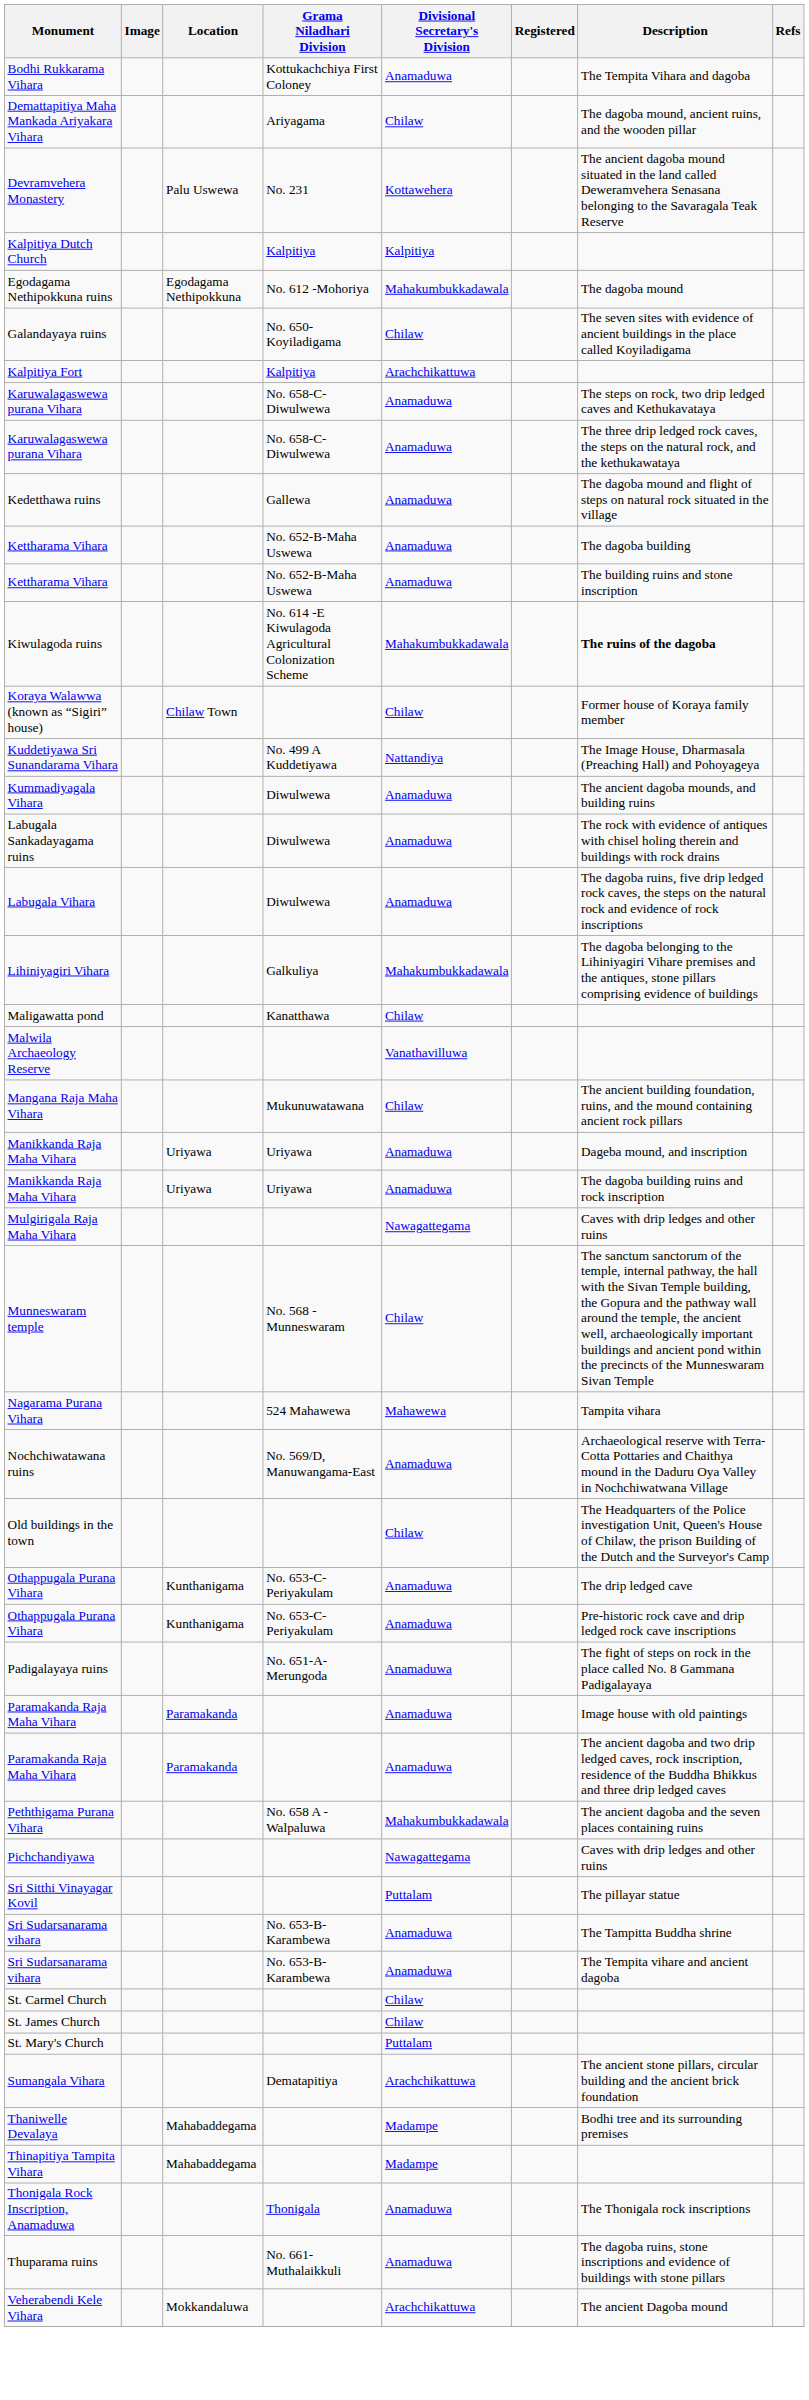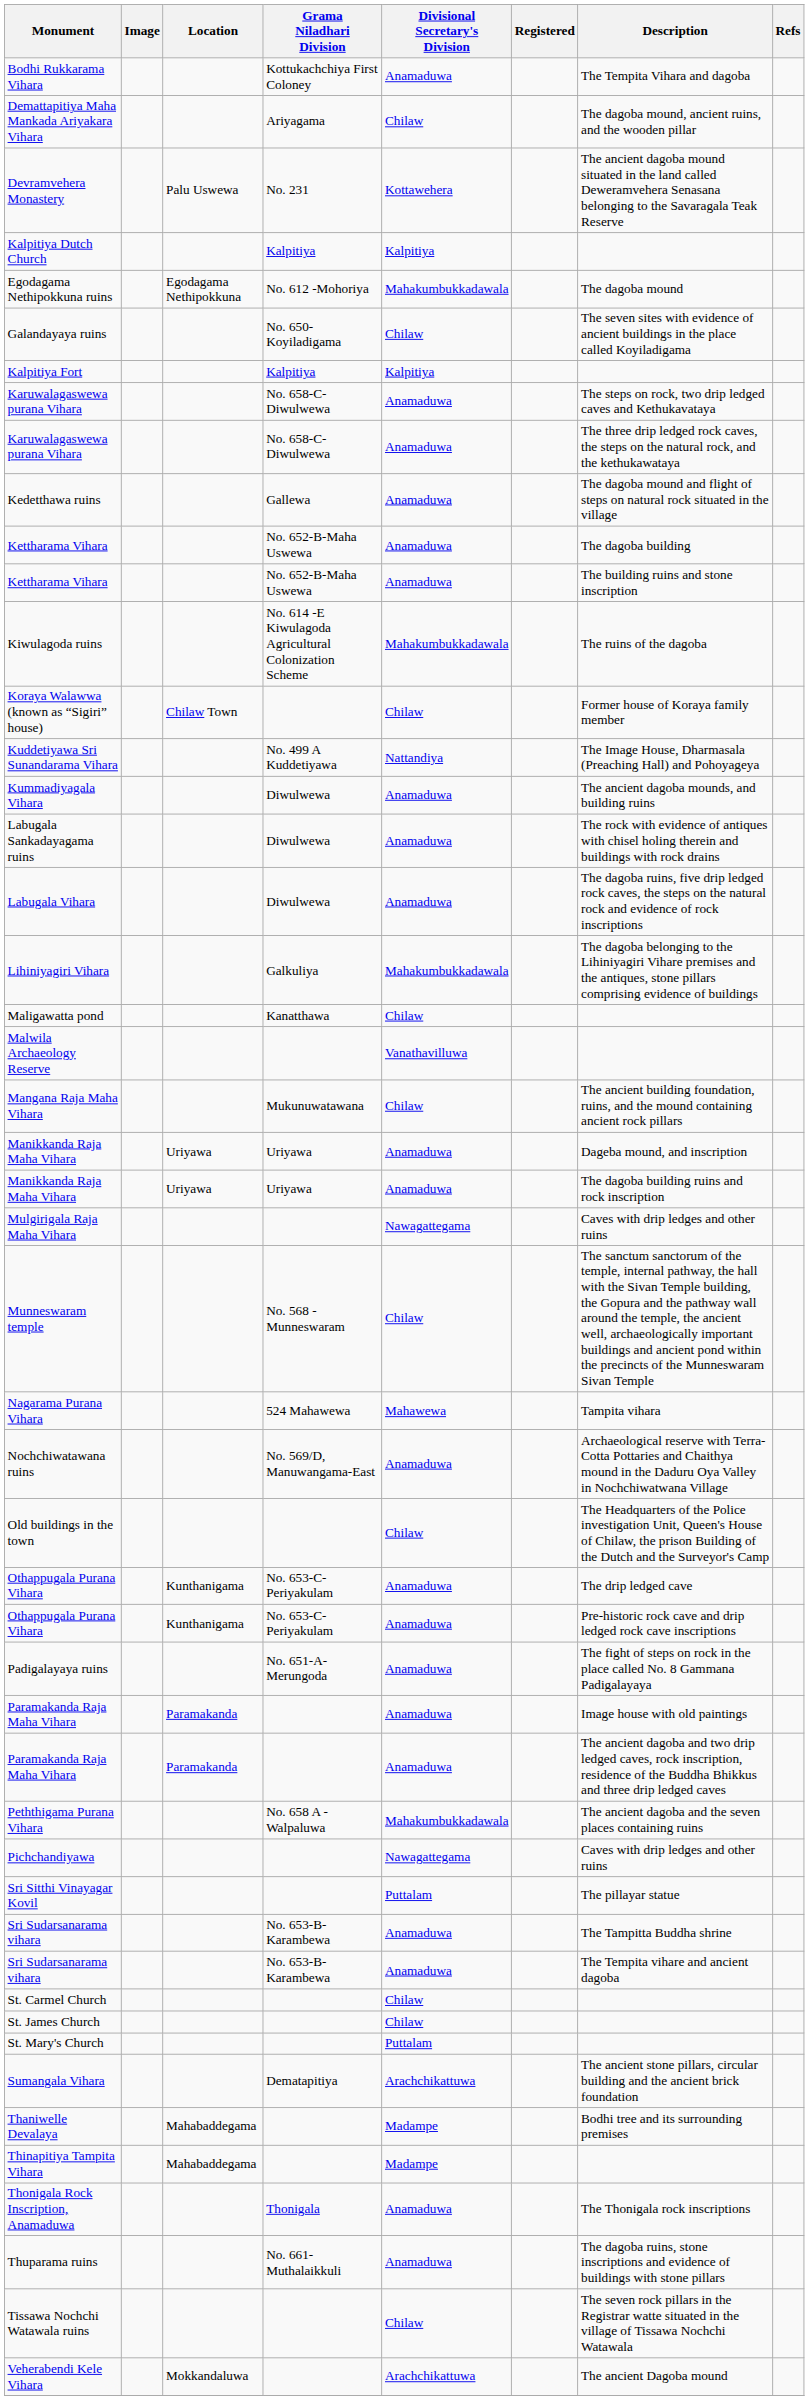Kalpitiya Fort | Divisional Secretary's Division: Arachchikattuwa -> Kalpitiya
Kiwulagoda ruins | Description: bold -> normal
+ row: Tissawa Nochchi Watawala ruins | Chilaw | The seven rock pillars in the Registrar watte situated in the village of Tissawa Nochchi Watawala
